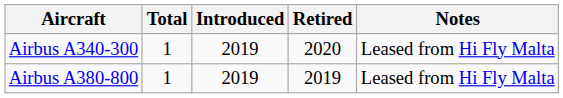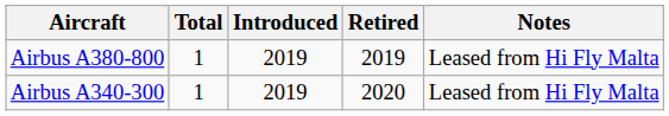rows swapped: Airbus A340-300 <-> Airbus A380-800
